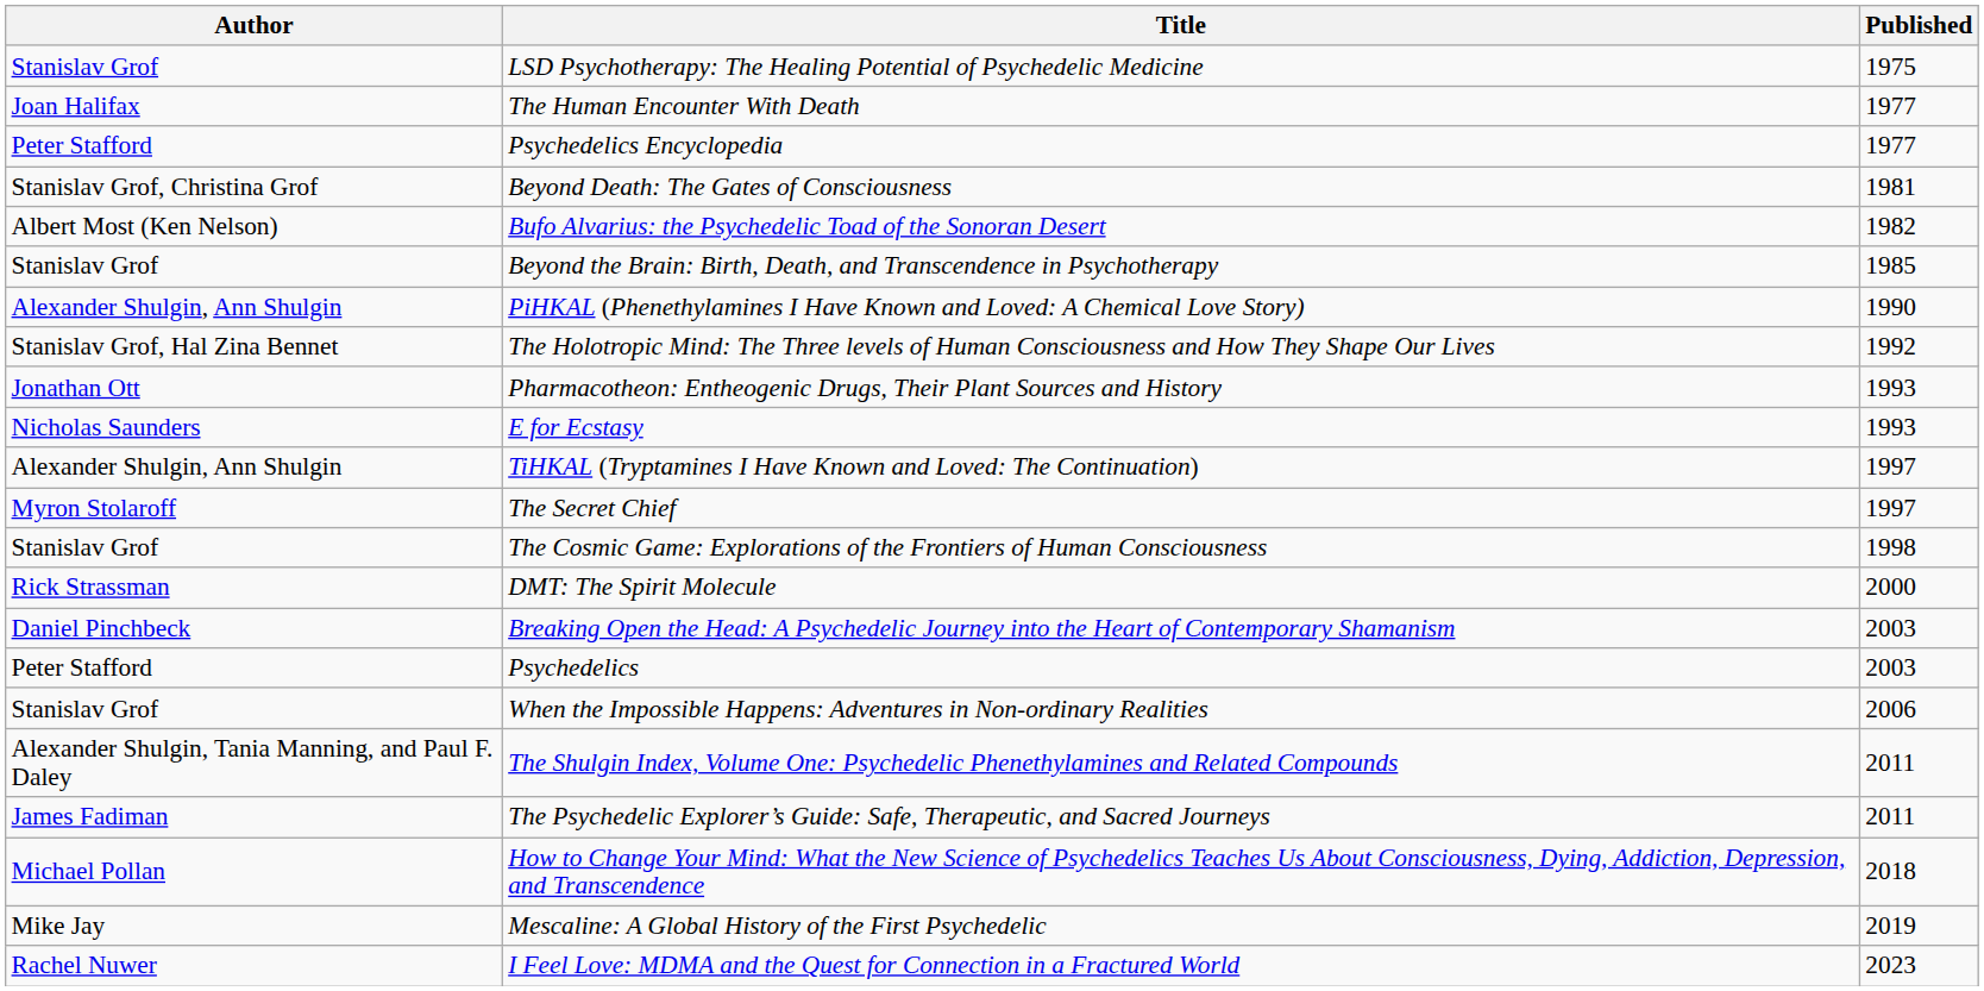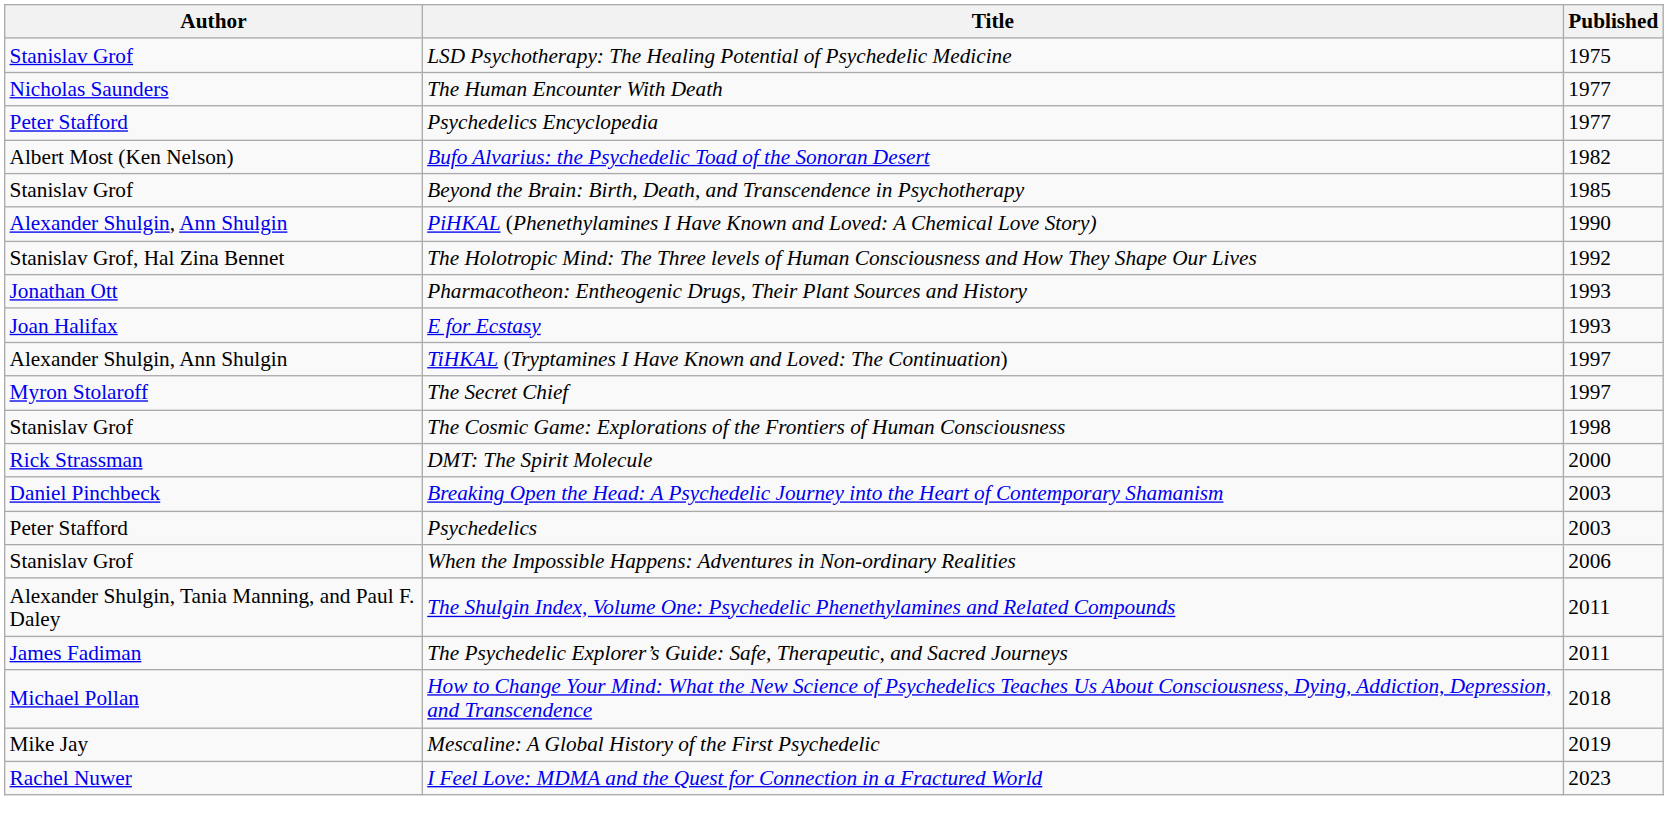The Human Encounter With Death | Author: Joan Halifax -> Nicholas Saunders
- row: Stanislav Grof, Christina Grof | Beyond Death: The Gates of Consciousness | 1981
E for Ecstasy | Author: Nicholas Saunders -> Joan Halifax
